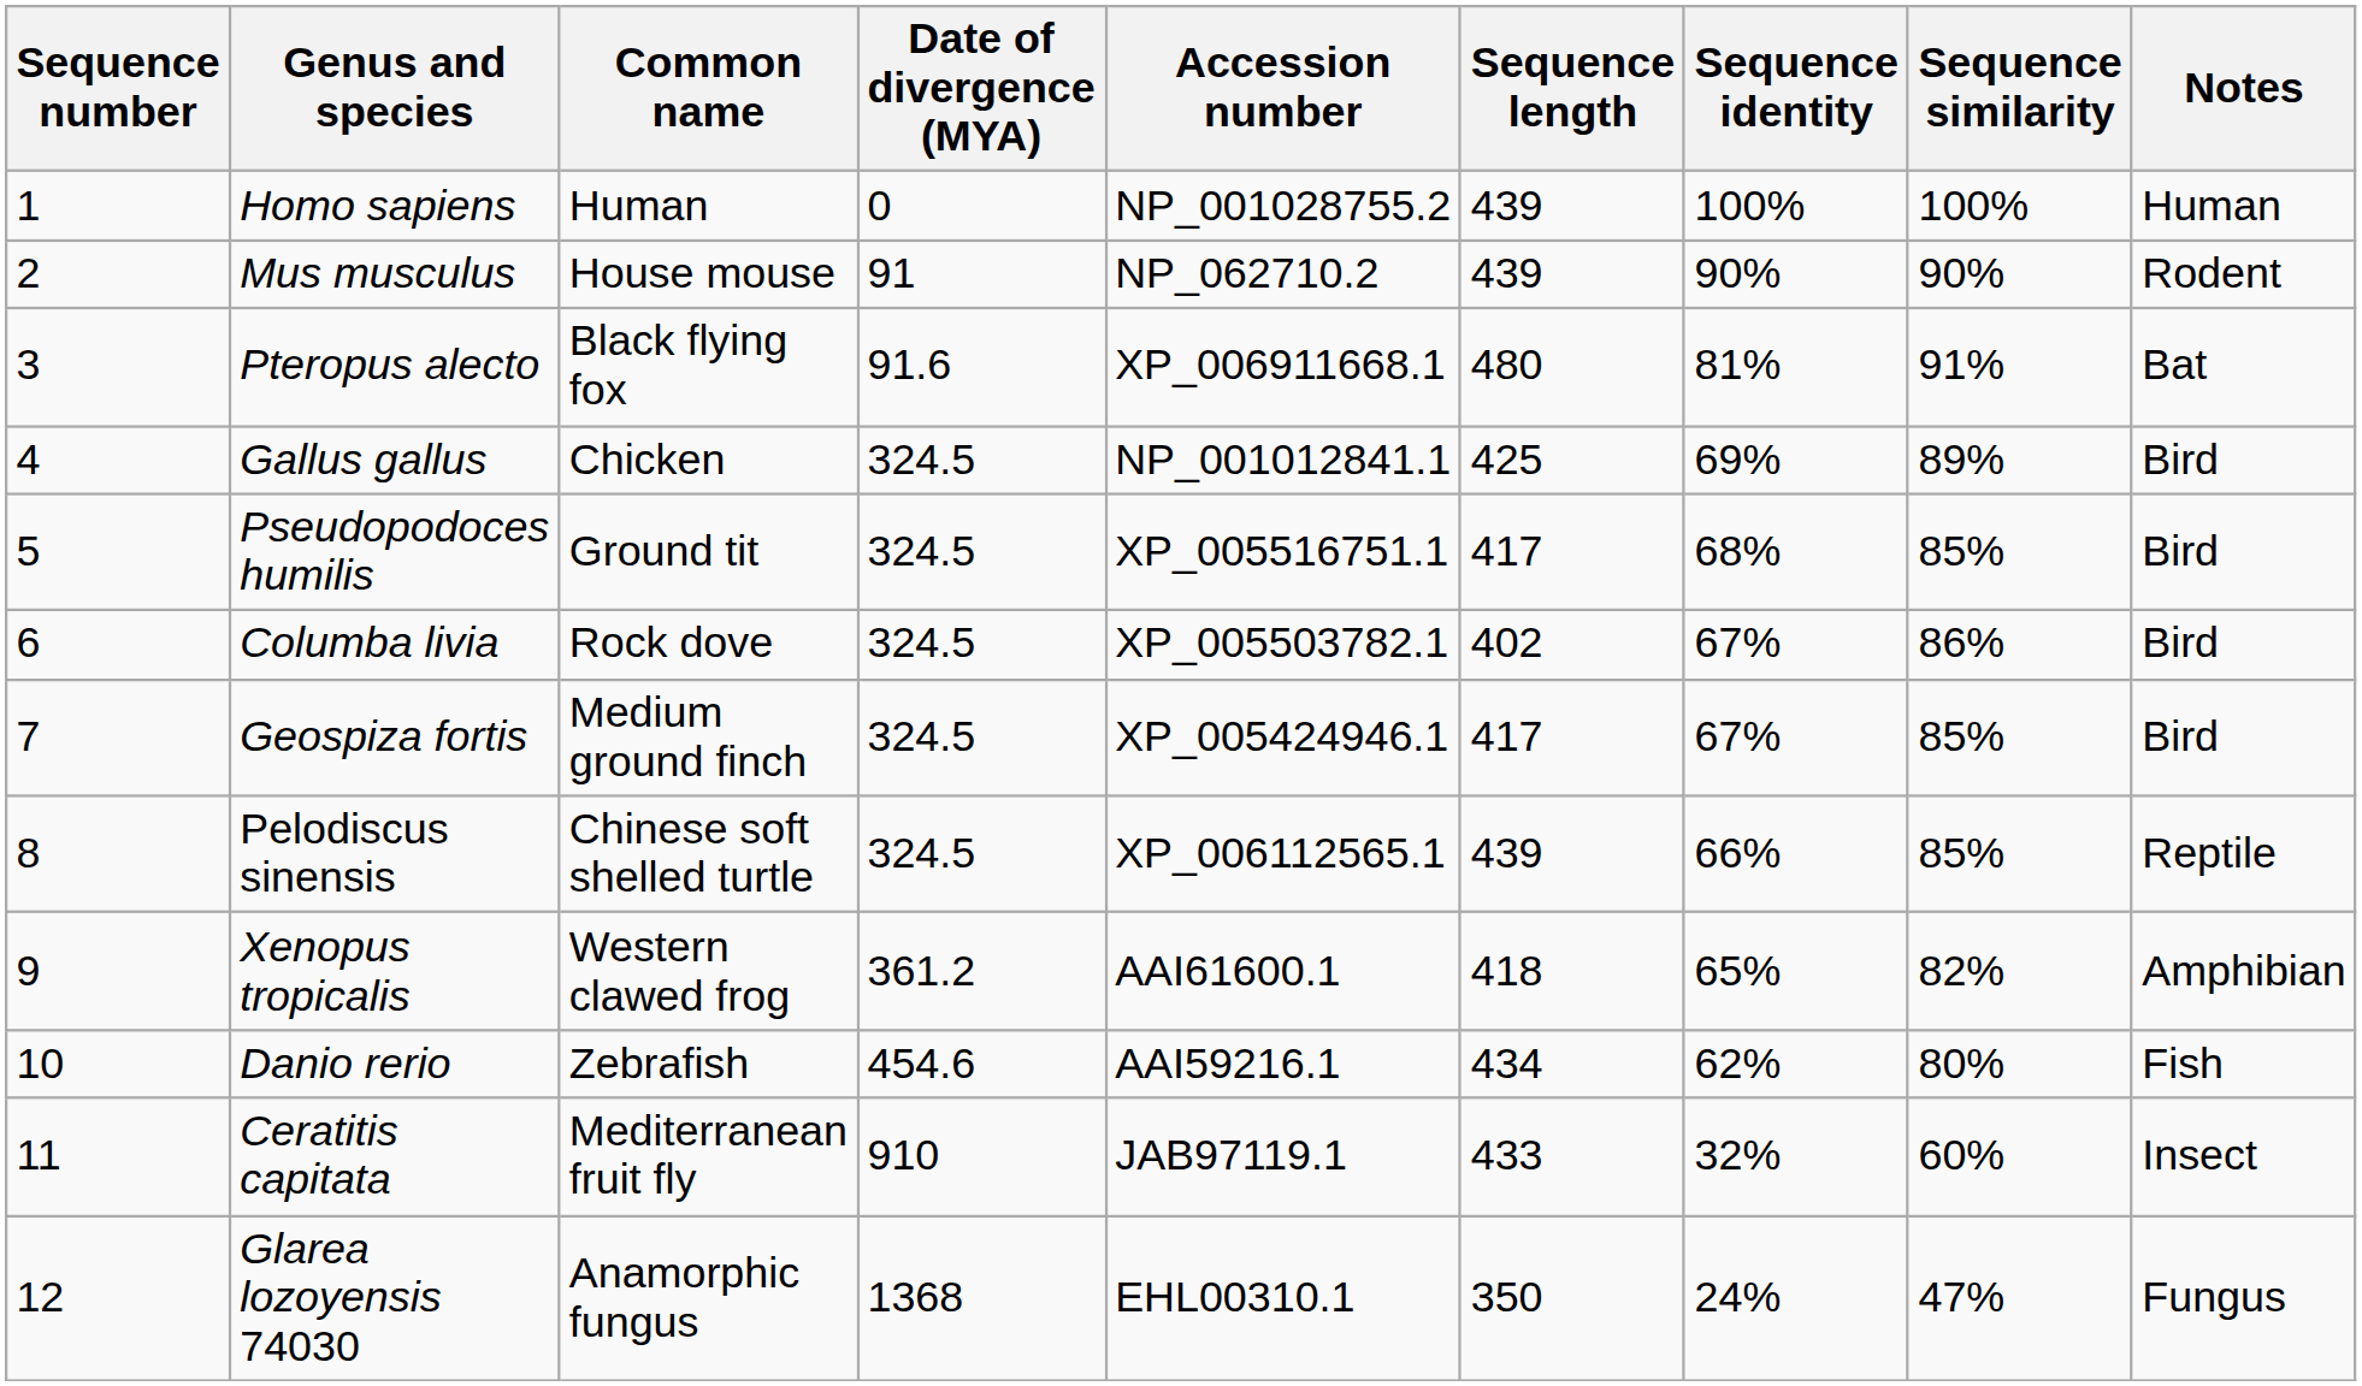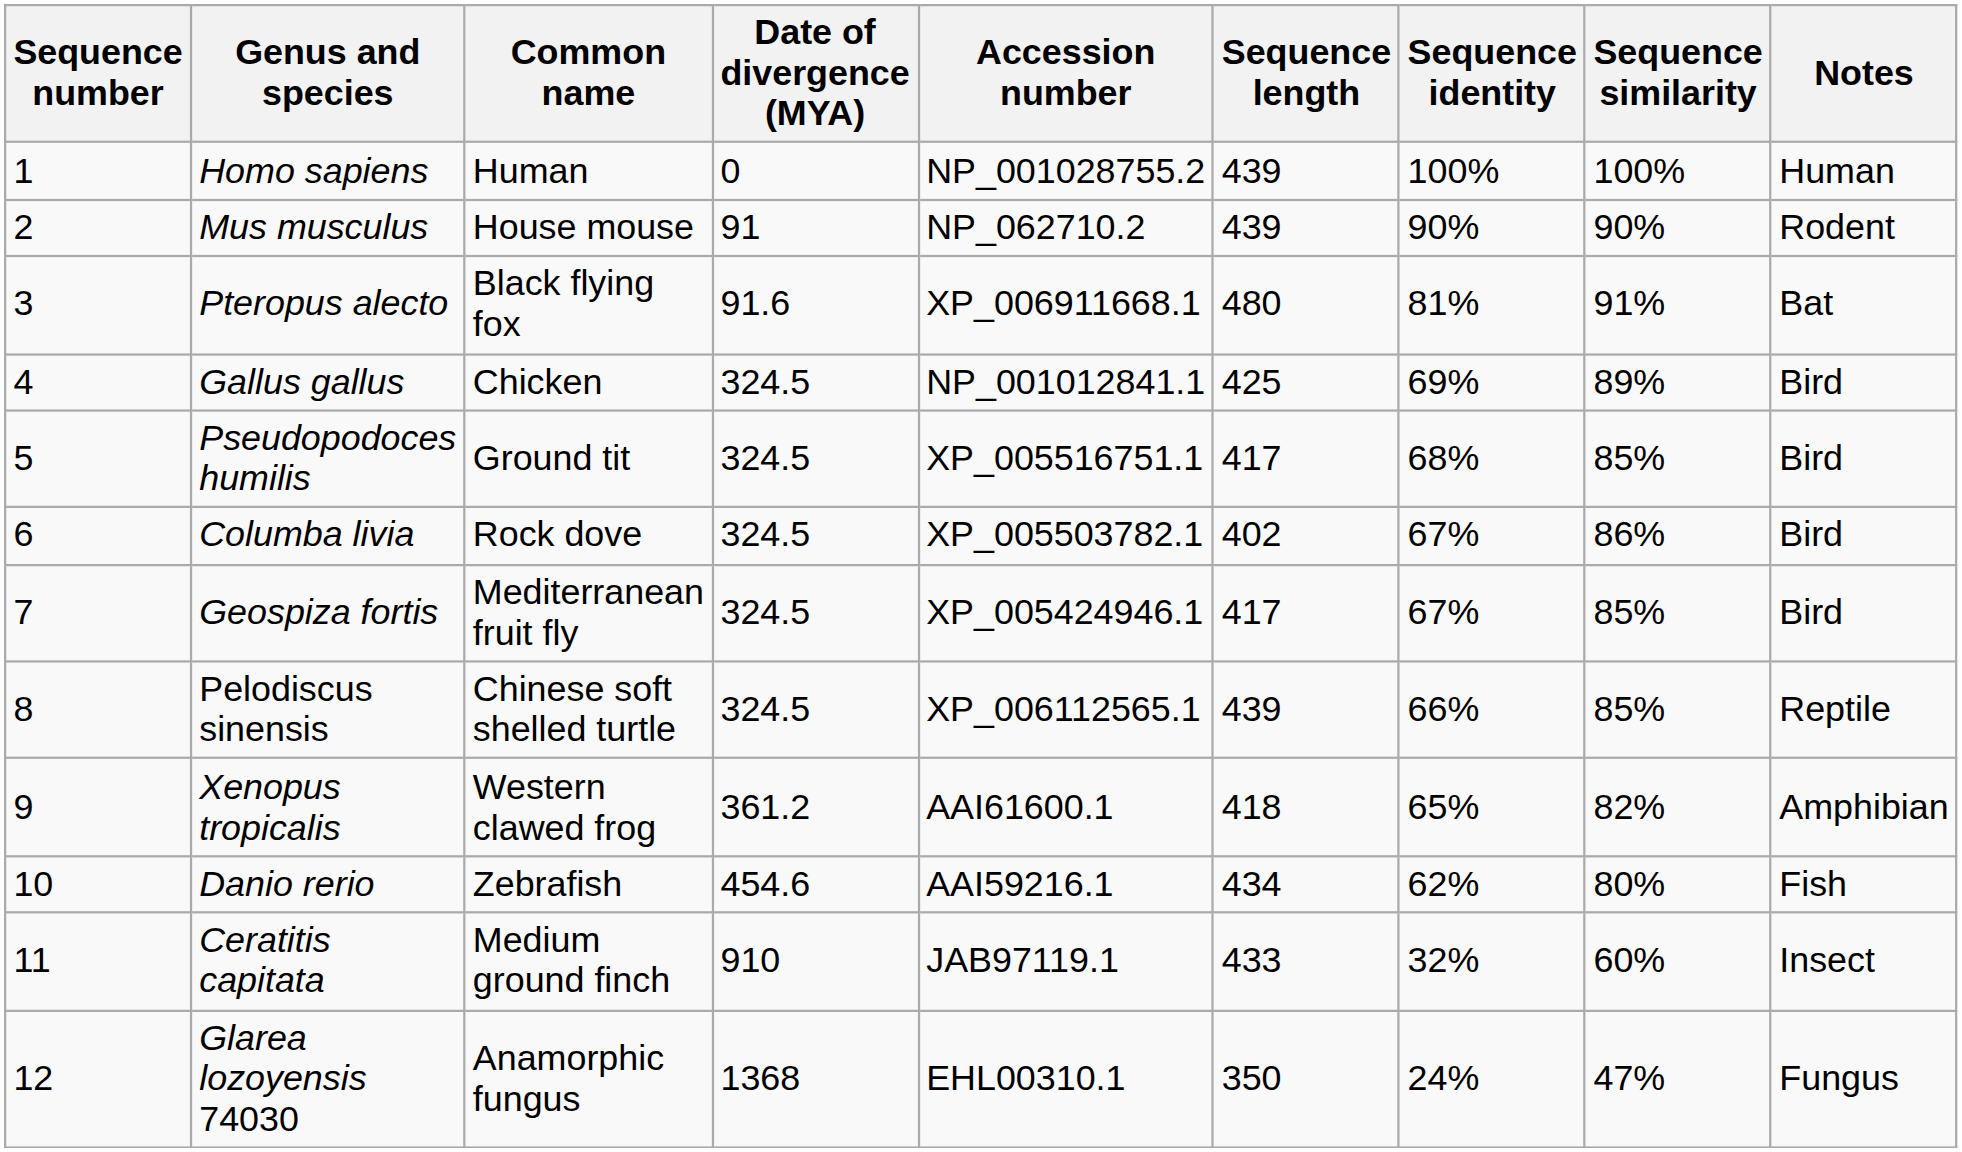Geospiza fortis | Common name: Medium ground finch -> Mediterranean fruit fly
Ceratitis capitata | Common name: Mediterranean fruit fly -> Medium ground finch
